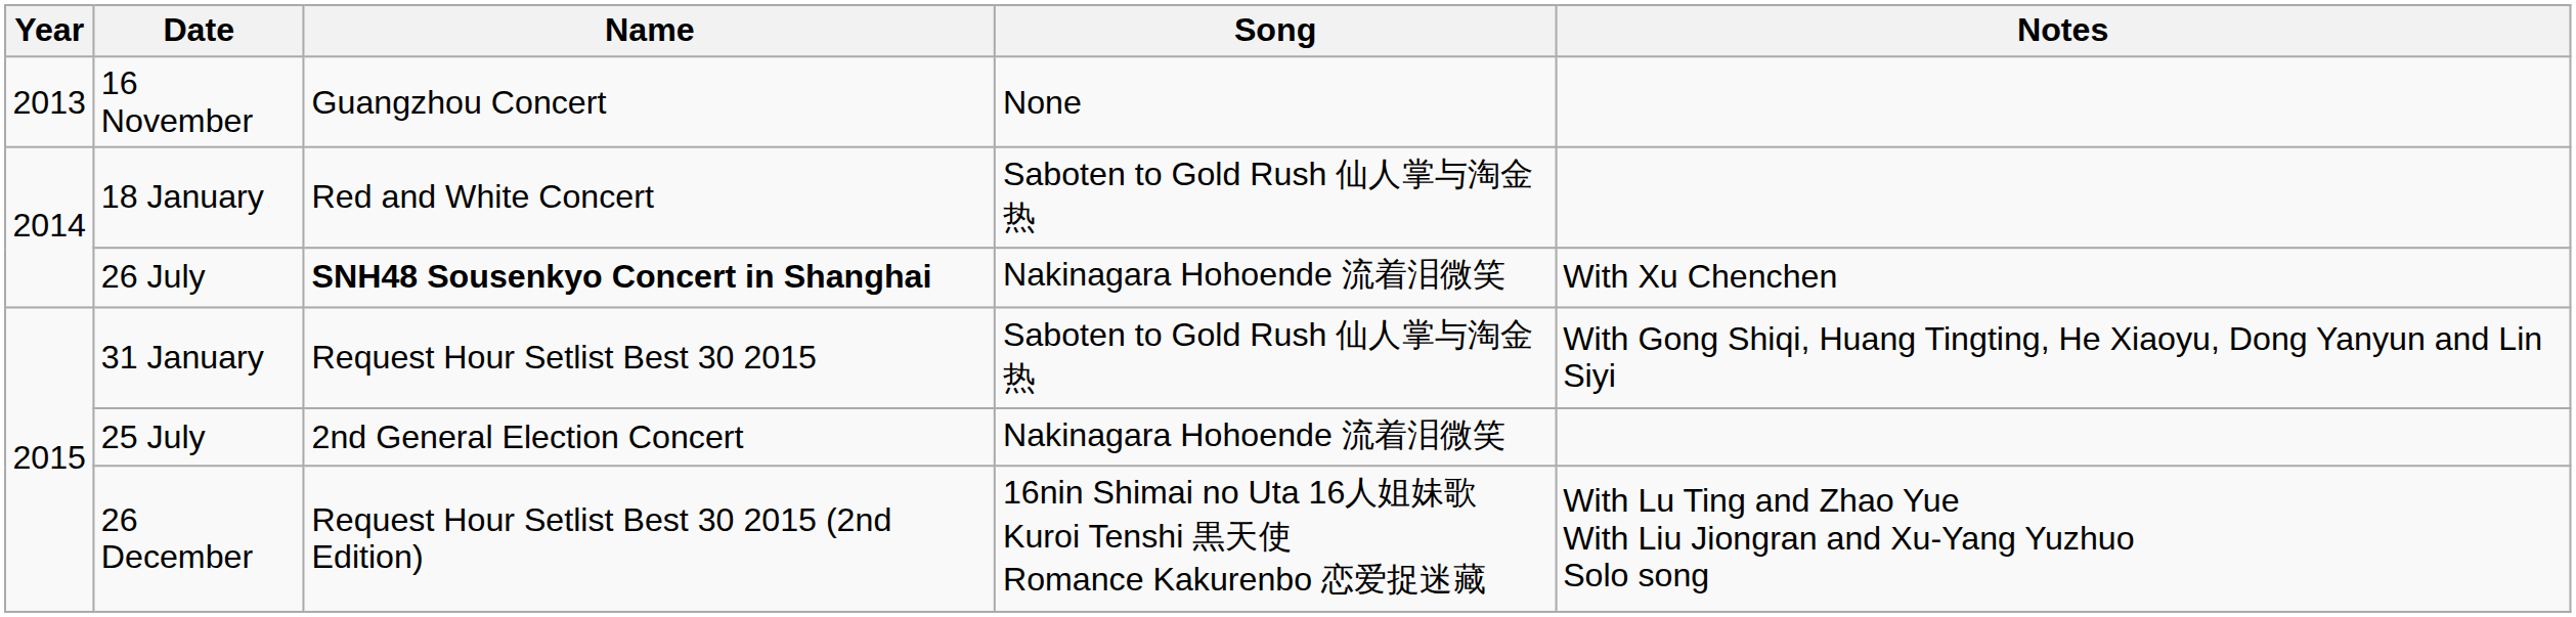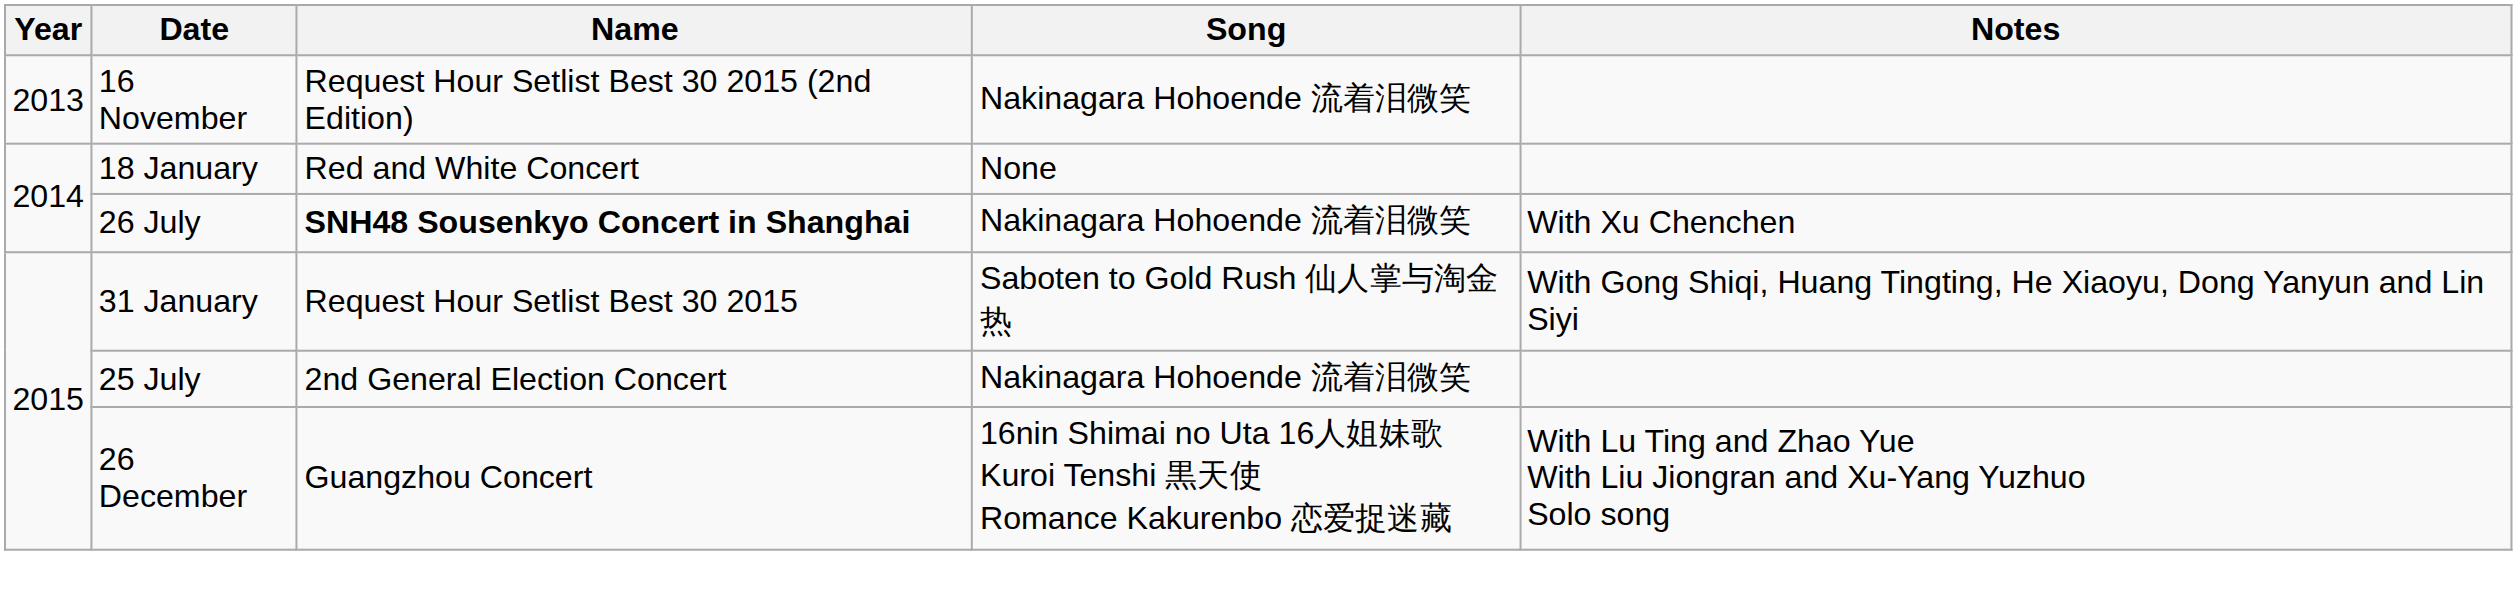16 November | Name: Guangzhou Concert -> Request Hour Setlist Best 30 2015 (2nd Edition)
16 November | Song: None -> Nakinagara Hohoende 流着泪微笑
18 January | Song: Saboten to Gold Rush 仙人掌与淘金热 -> None
26 December | Name: Request Hour Setlist Best 30 2015 (2nd Edition) -> Guangzhou Concert
